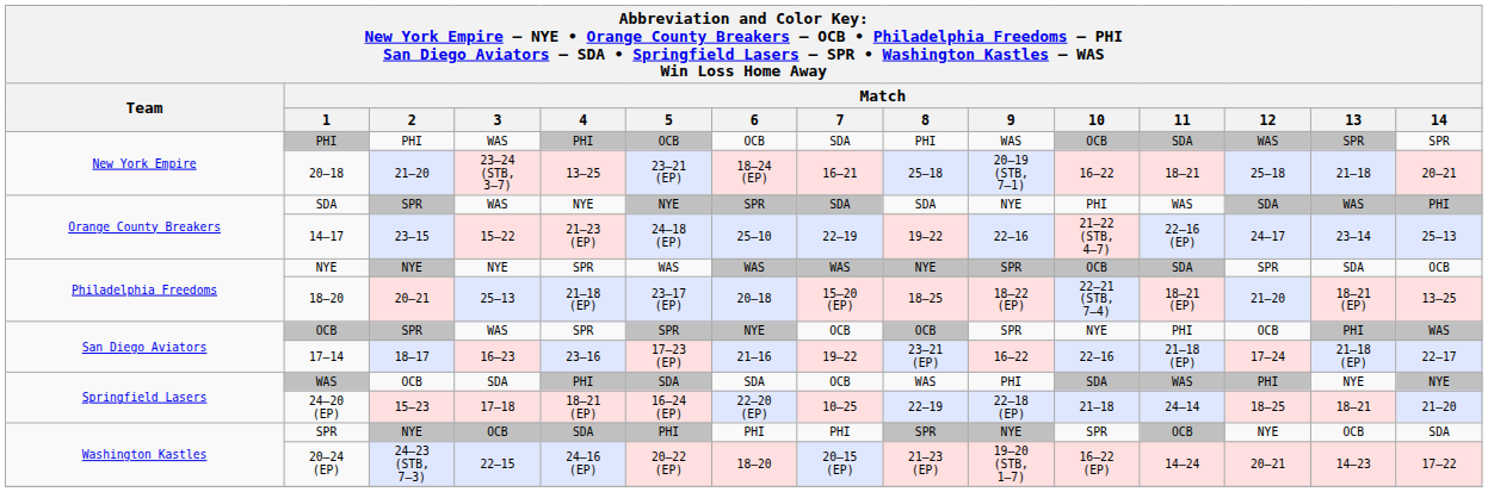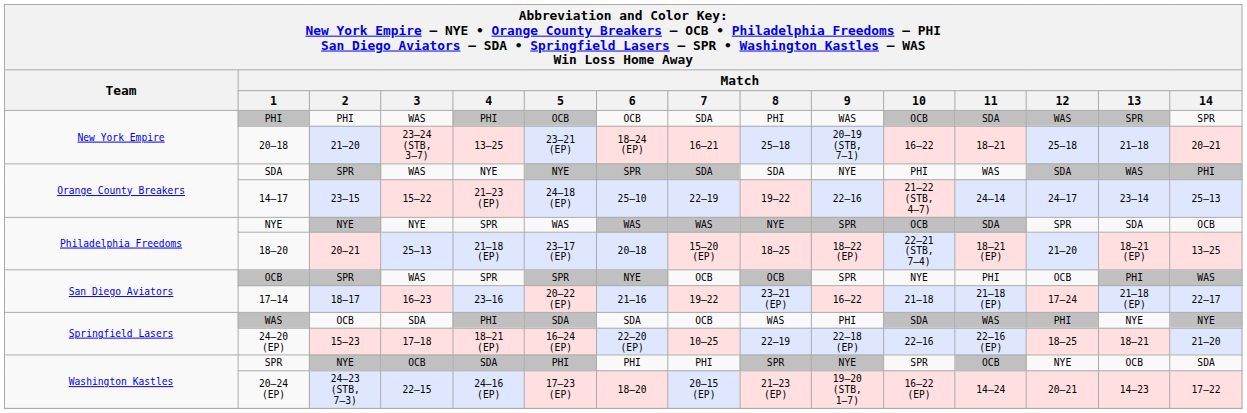14–17 | Match / 11: 22–16 (EP) -> 24–14
17–14 | Match / 5: 17–23 (EP) -> 20–22 (EP)
17–14 | Match / 10: 22–16 -> 21–18
24–20 (EP) | Match / 10: 21–18 -> 22–16
24–20 (EP) | Match / 11: 24–14 -> 22–16 (EP)
20–24 (EP) | Match / 5: 20–22 (EP) -> 17–23 (EP)
